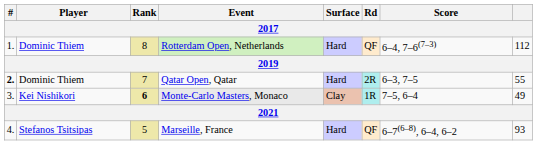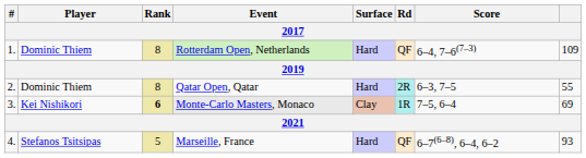Rotterdam Open, Netherlands | column 8: 112 -> 109
Qatar Open, Qatar | #: bold -> normal
Qatar Open, Qatar | Rank: 7 -> 8
Monte-Carlo Masters, Monaco | column 8: 49 -> 69
